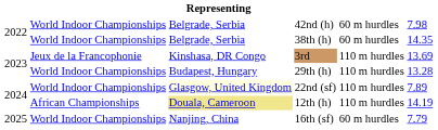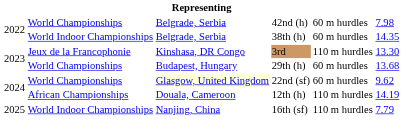42nd (h) | column 2: World Indoor Championships -> World Championships
3rd | column 6: 13.69 -> 13.30
29th (h) | column 2: World Indoor Championships -> World Championships
29th (h) | column 5: 110 m hurdles -> 60 m hurdles
29th (h) | column 6: 13.28 -> 13.68
22nd (sf) | column 2: World Indoor Championships -> World Championships
22nd (sf) | column 5: 110 m hurdles -> 60 m hurdles
22nd (sf) | column 6: 7.89 -> 9.62
12th (h) | column 3: khaki background -> no background
16th (sf) | column 5: 60 m hurdles -> 110 m hurdles
